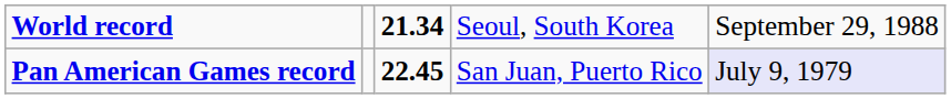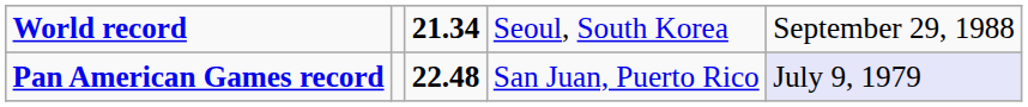Pan American Games record | column 3: 22.45 -> 22.48
